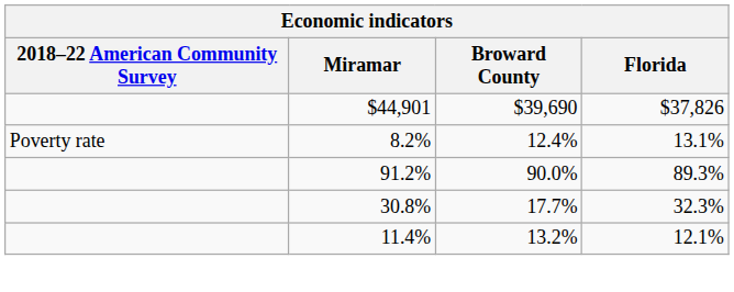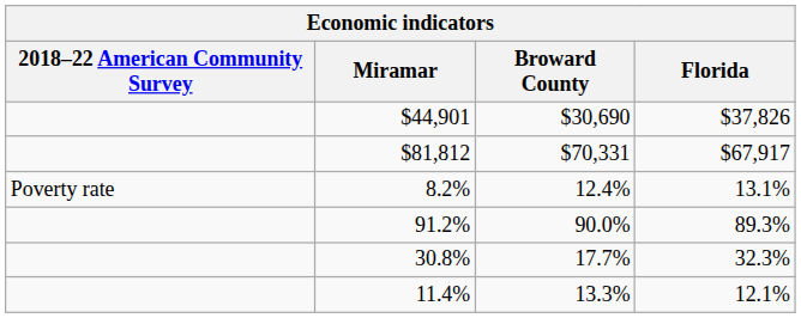$44,901 | Broward County: $39,690 -> $30,690
+ row: $81,812 | $70,331 | $67,917
11.4% | Broward County: 13.2% -> 13.3%
